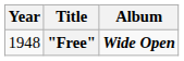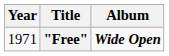"Free" | Year: 1948 -> 1971
